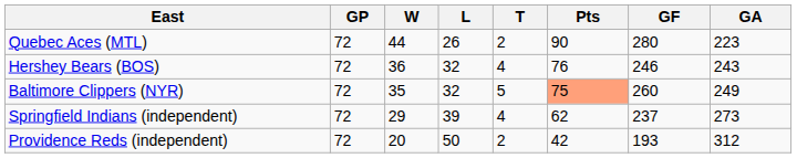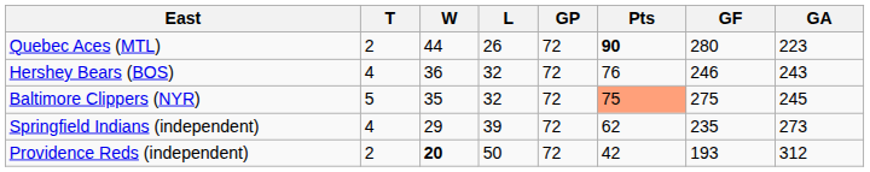columns swapped: GP <-> T
Quebec Aces (MTL) | Pts: normal -> bold
Baltimore Clippers (NYR) | GF: 260 -> 275
Baltimore Clippers (NYR) | GA: 249 -> 245
Springfield Indians (independent) | GF: 237 -> 235
Providence Reds (independent) | W: normal -> bold
